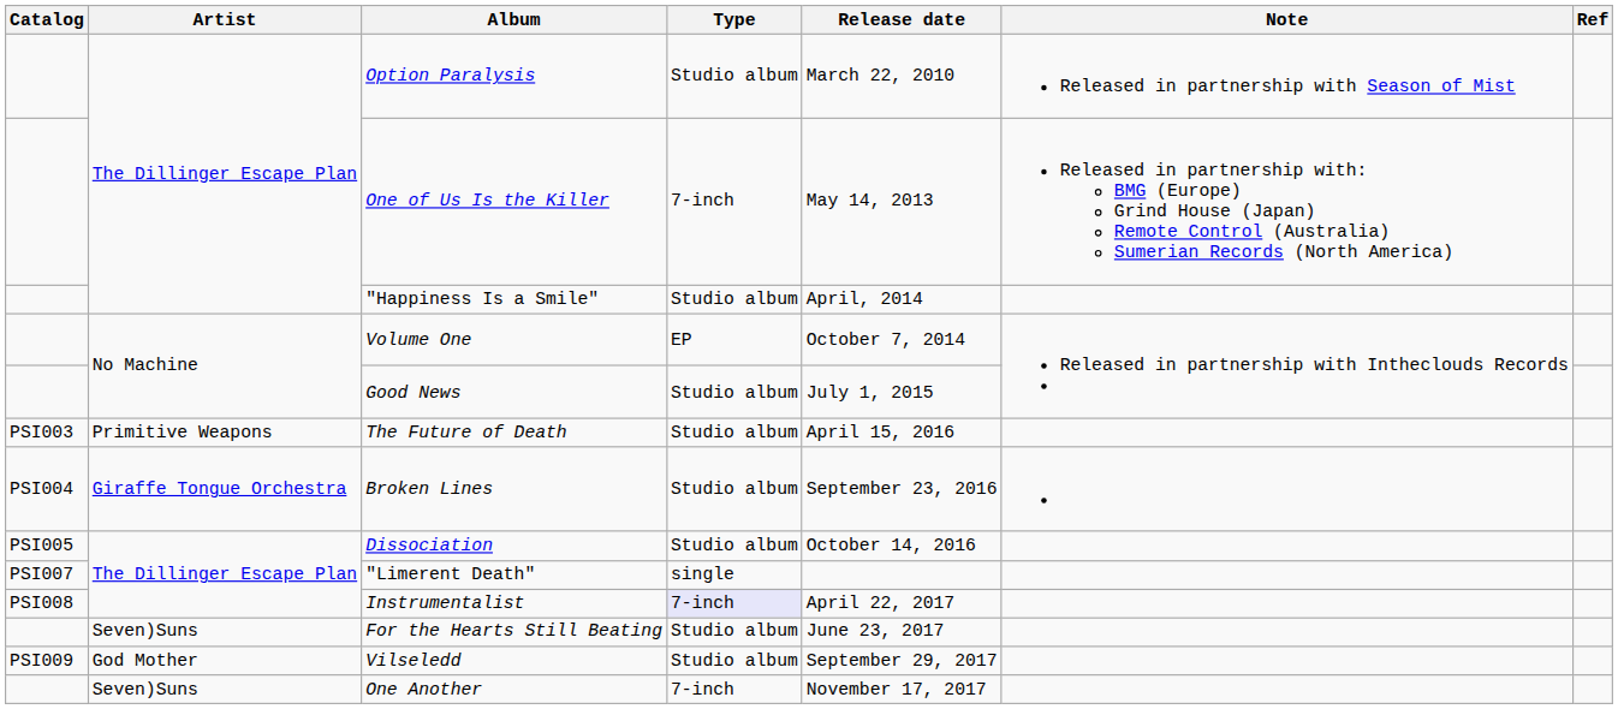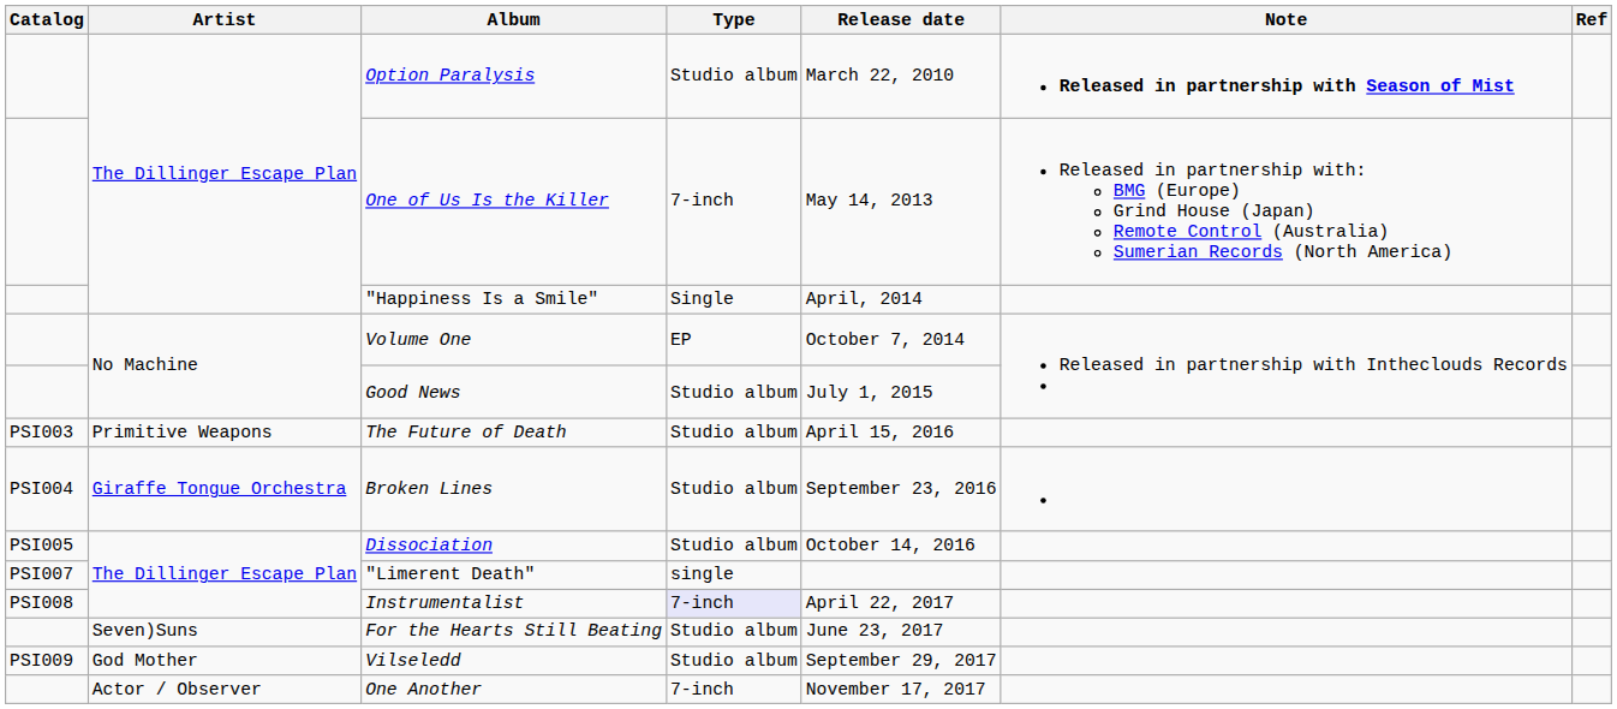Option Paralysis | Note: normal -> bold
"Happiness Is a Smile" | Type: Studio album -> Single
One Another | Artist: Seven)Suns -> Actor / Observer
